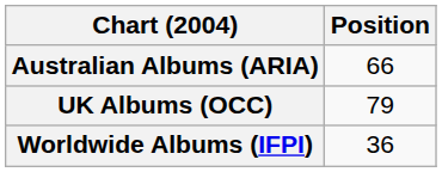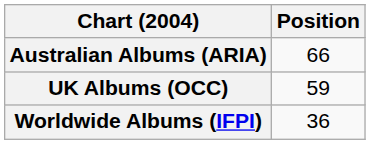UK Albums (OCC) | Position: 79 -> 59
